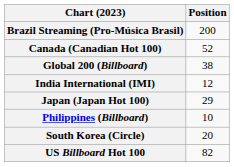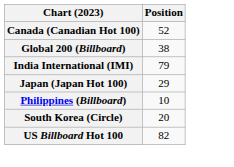- row: Brazil Streaming (Pro-Música Brasil) | 200
India International (IMI) | Position: 12 -> 79
